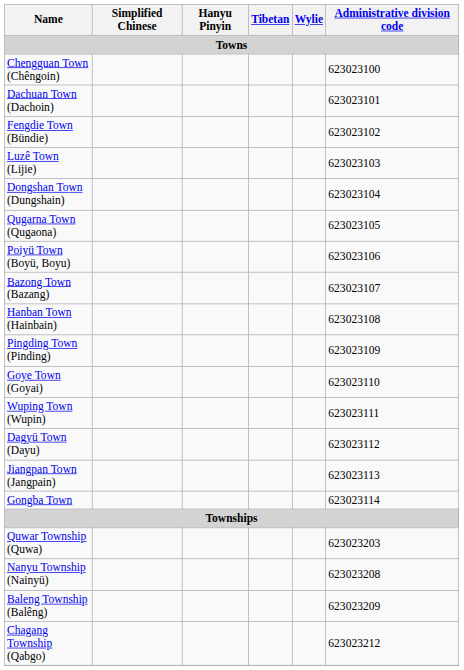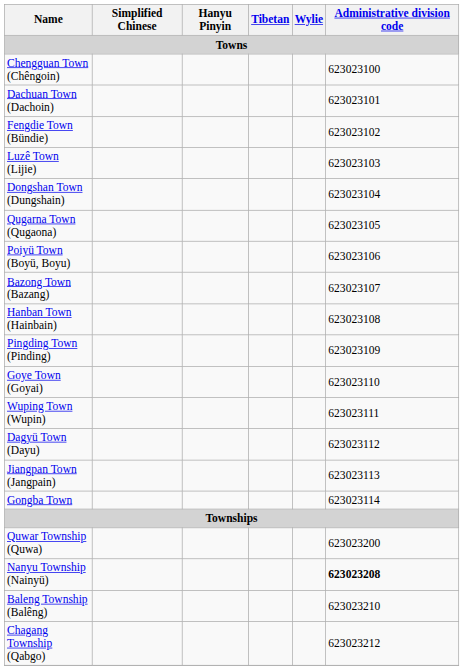Quwar Township (Quwa) | Administrative division code: 623023203 -> 623023200
Nanyu Township (Nainyü) | Administrative division code: normal -> bold
Baleng Township (Balêng) | Administrative division code: 623023209 -> 623023210
